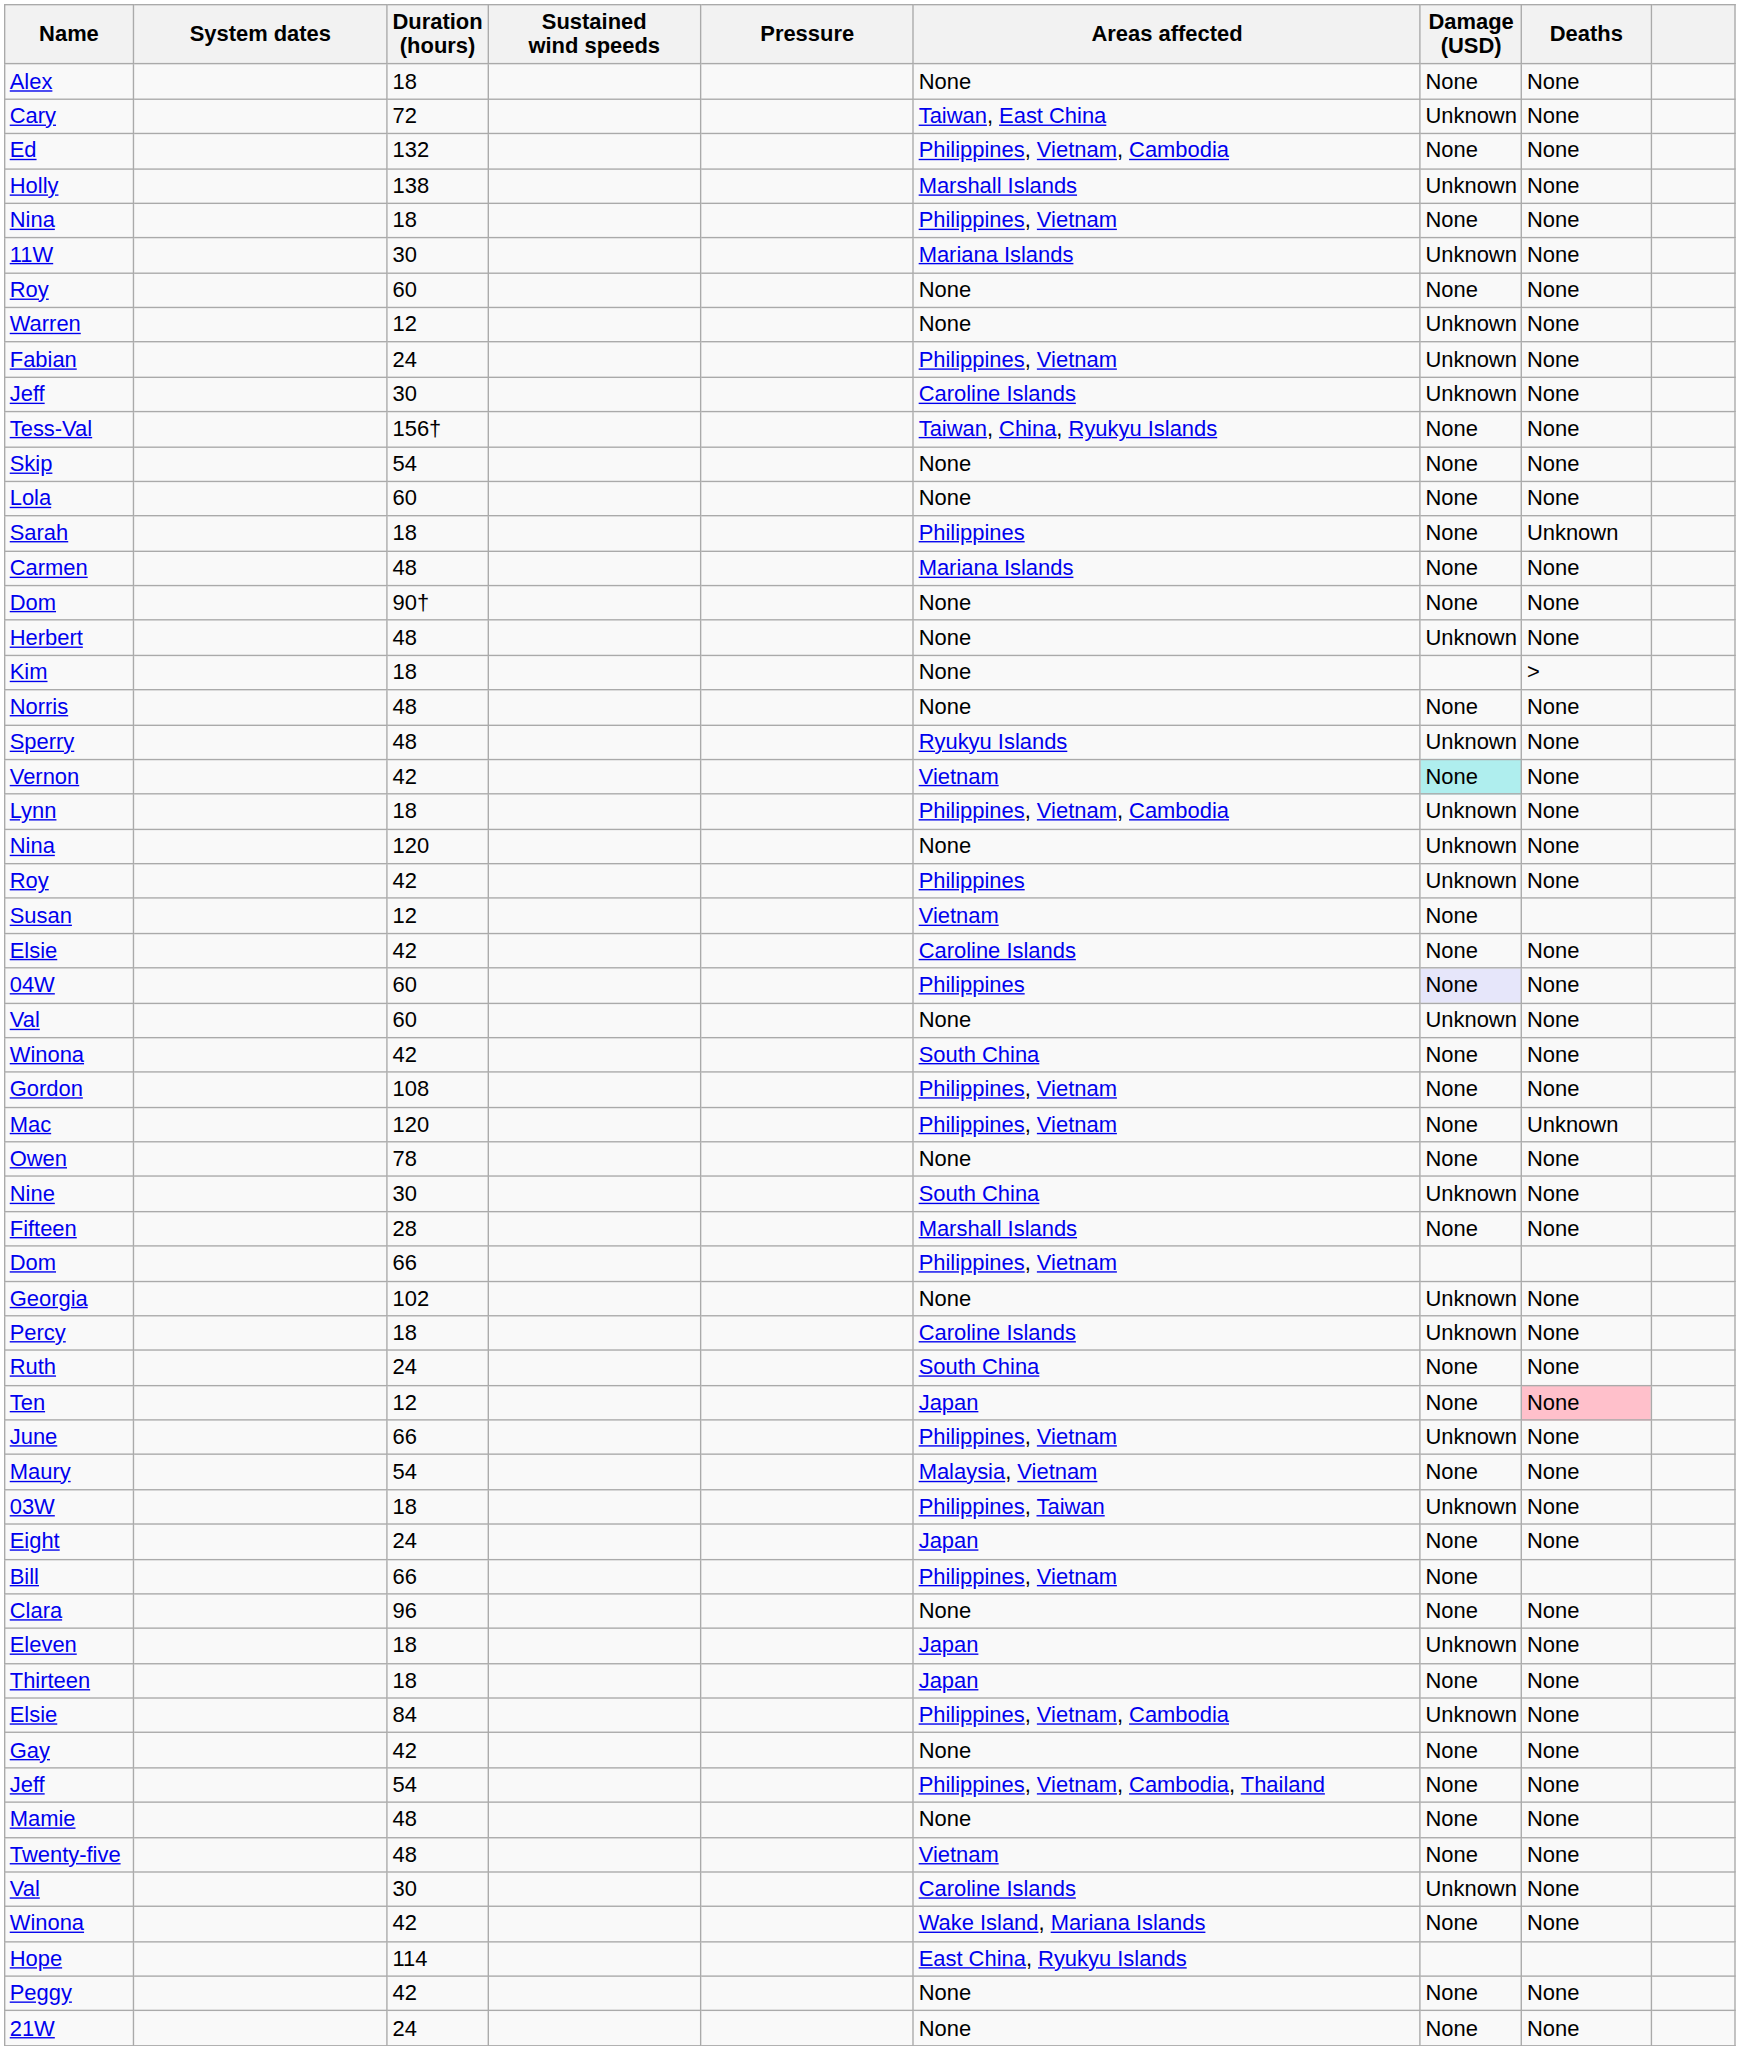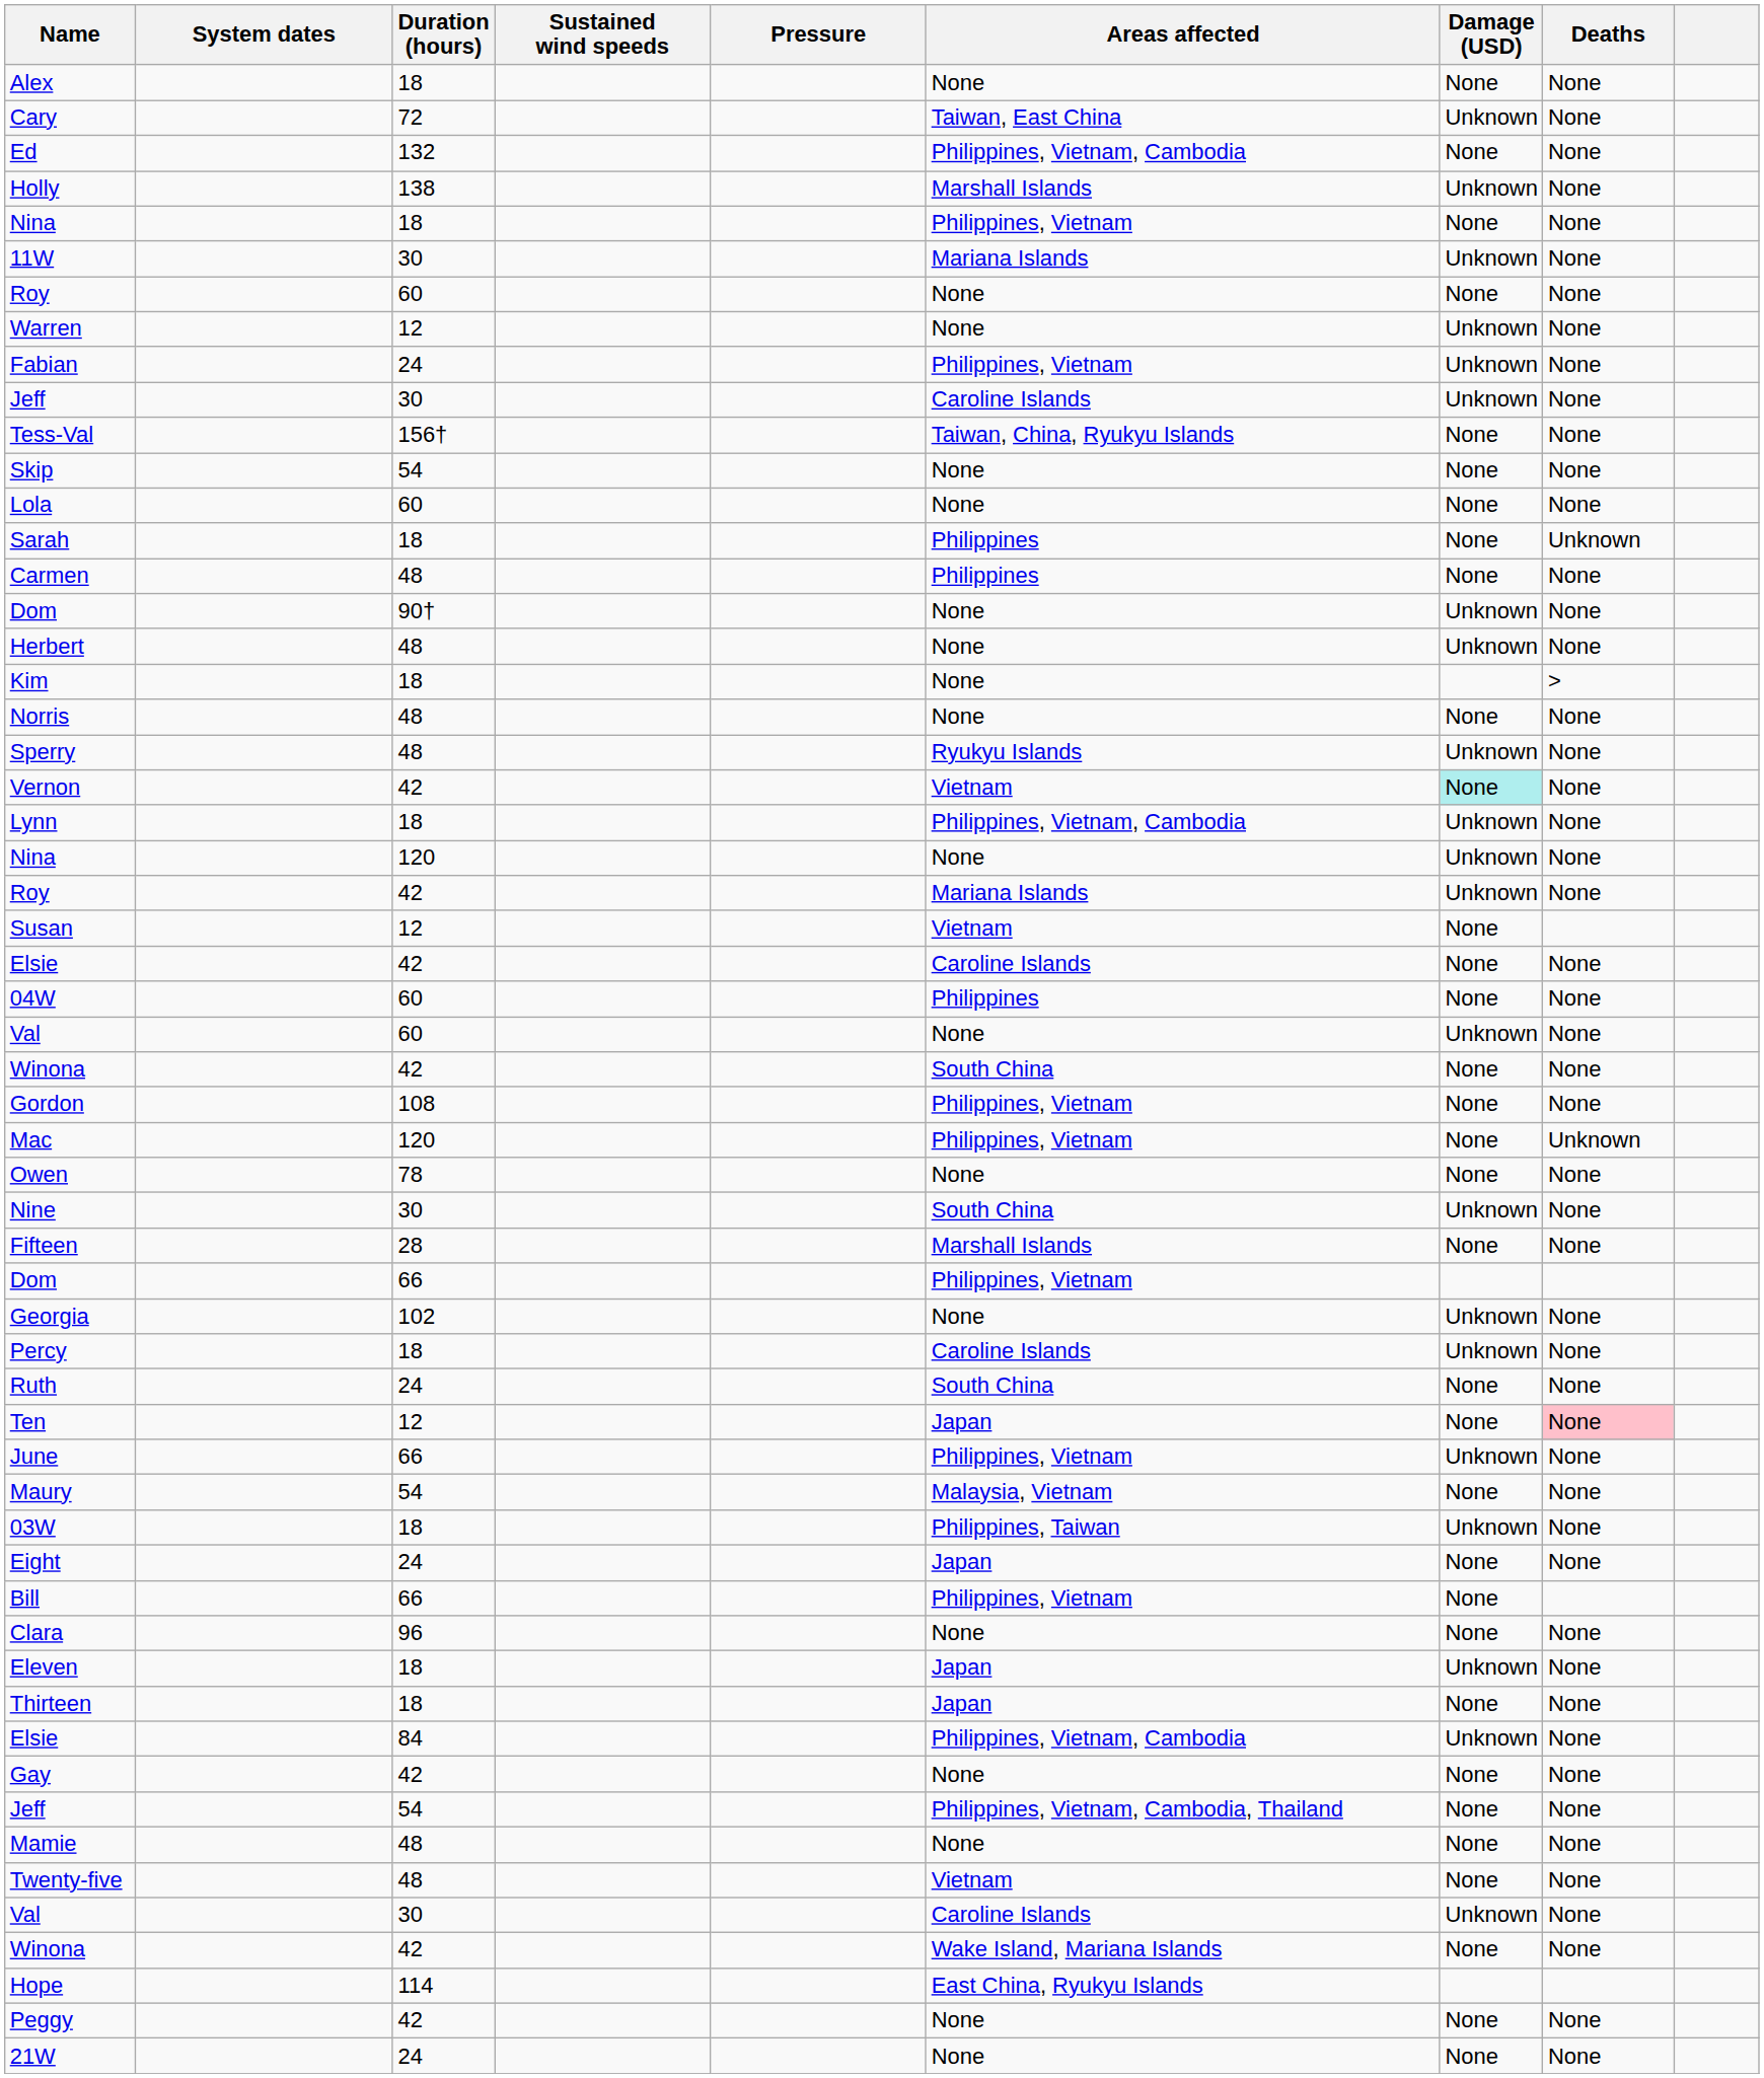Carmen | Areas affected: Mariana Islands -> Philippines
Dom / 90† | Damage (USD): None -> Unknown
Roy / 42 | Areas affected: Philippines -> Mariana Islands
04W | Damage (USD): lavender background -> no background
